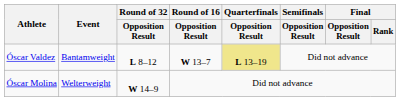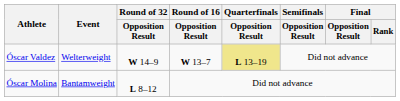Óscar Valdez | Event: Bantamweight -> Welterweight
Óscar Valdez | Round of 32 / Opposition Result: L 8–12 -> W 14–9
Óscar Molina | Event: Welterweight -> Bantamweight
Óscar Molina | Round of 32 / Opposition Result: W 14–9 -> L 8–12
